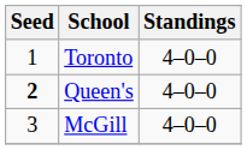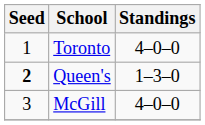Queen's | Standings: 4–0–0 -> 1–3–0
